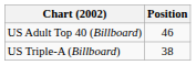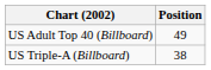US Adult Top 40 (Billboard) | Position: 46 -> 49
